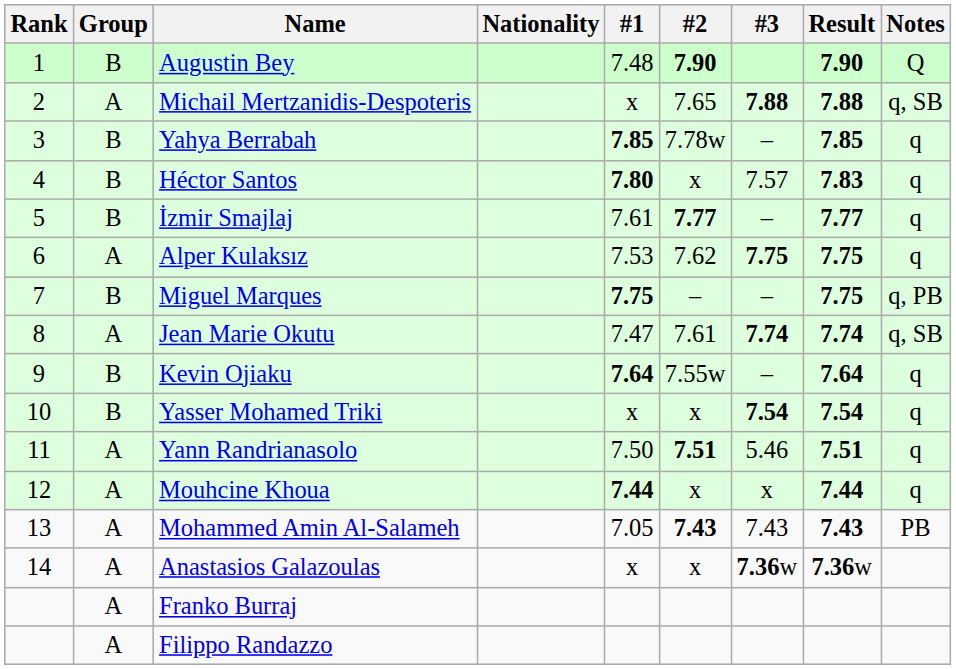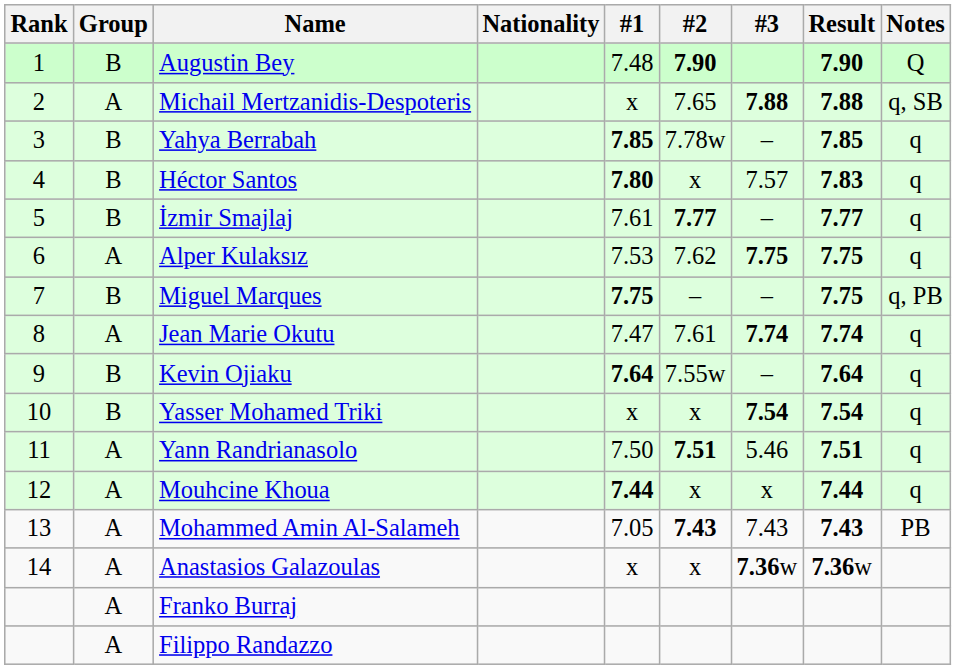Jean Marie Okutu | Notes: q, SB -> q
